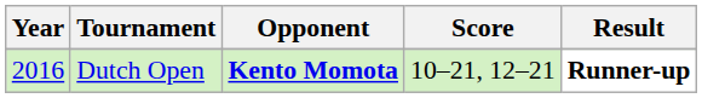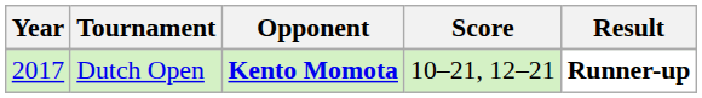Dutch Open | Year: 2016 -> 2017
